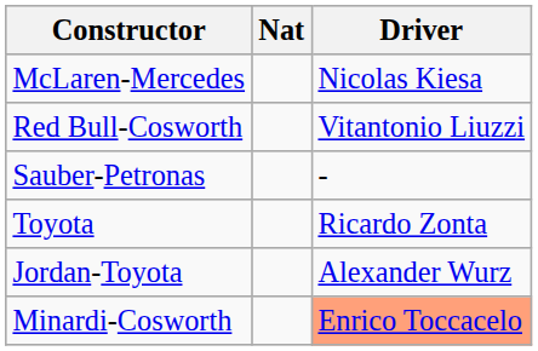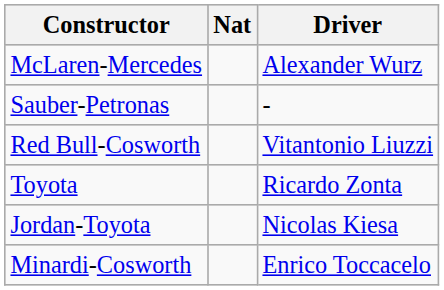McLaren-Mercedes | Driver: Nicolas Kiesa -> Alexander Wurz
rows swapped: Sauber-Petronas <-> Red Bull-Cosworth
Jordan-Toyota | Driver: Alexander Wurz -> Nicolas Kiesa
Minardi-Cosworth | Driver: lightsalmon background -> no background
